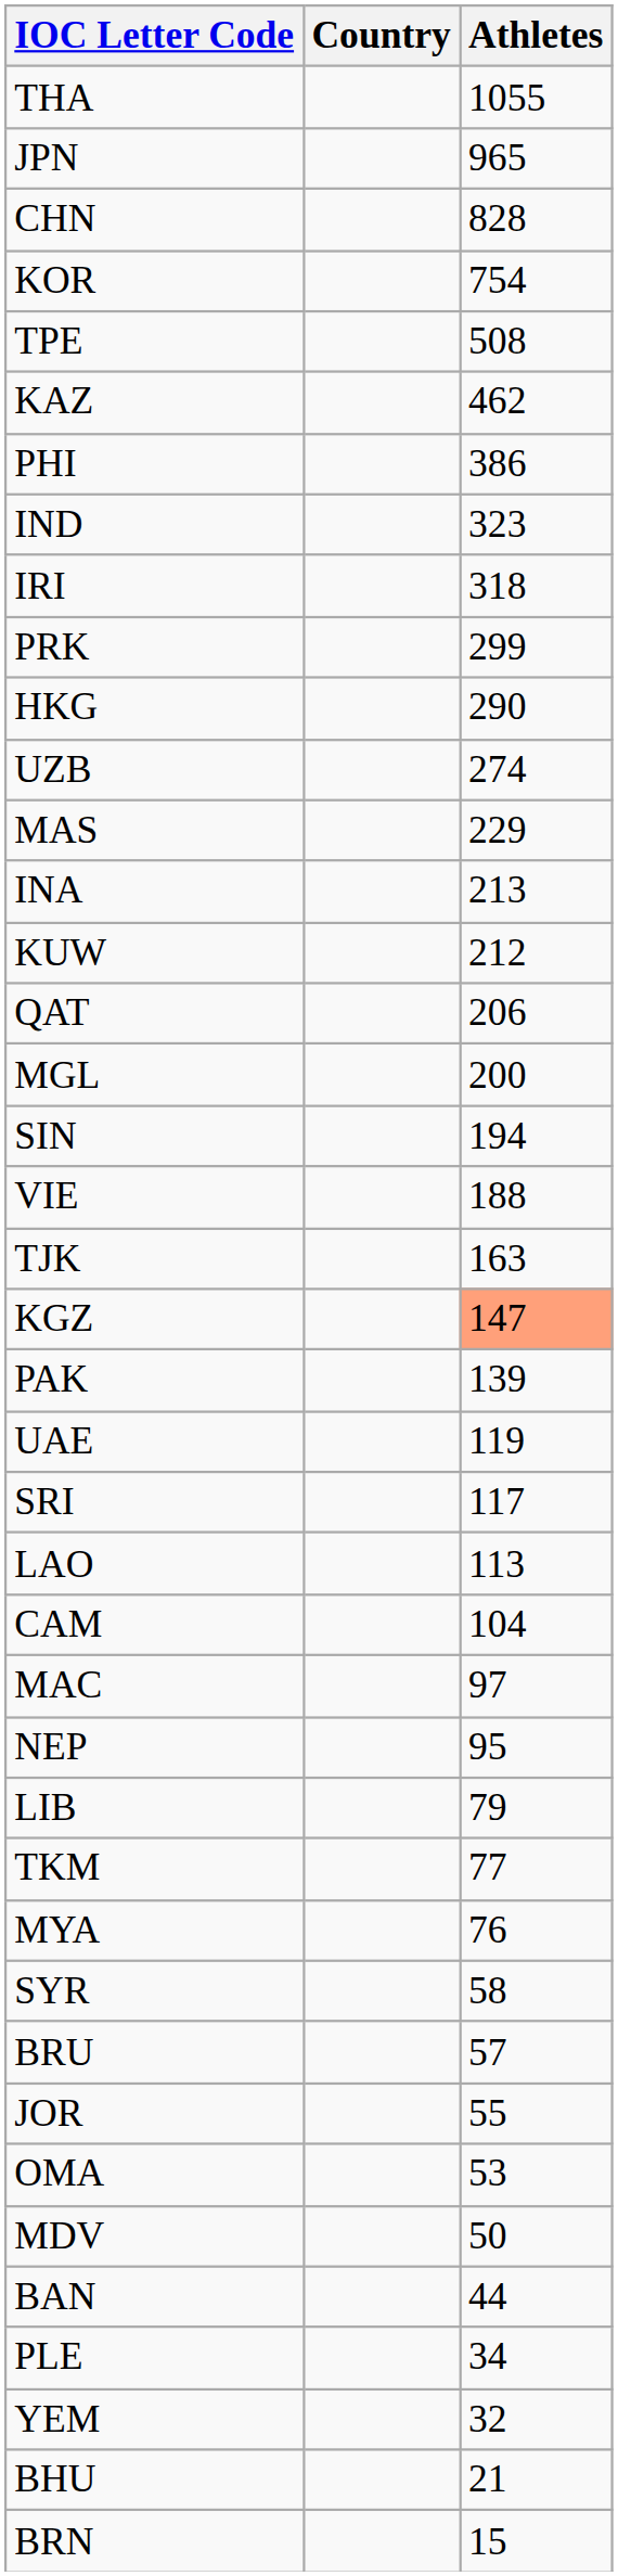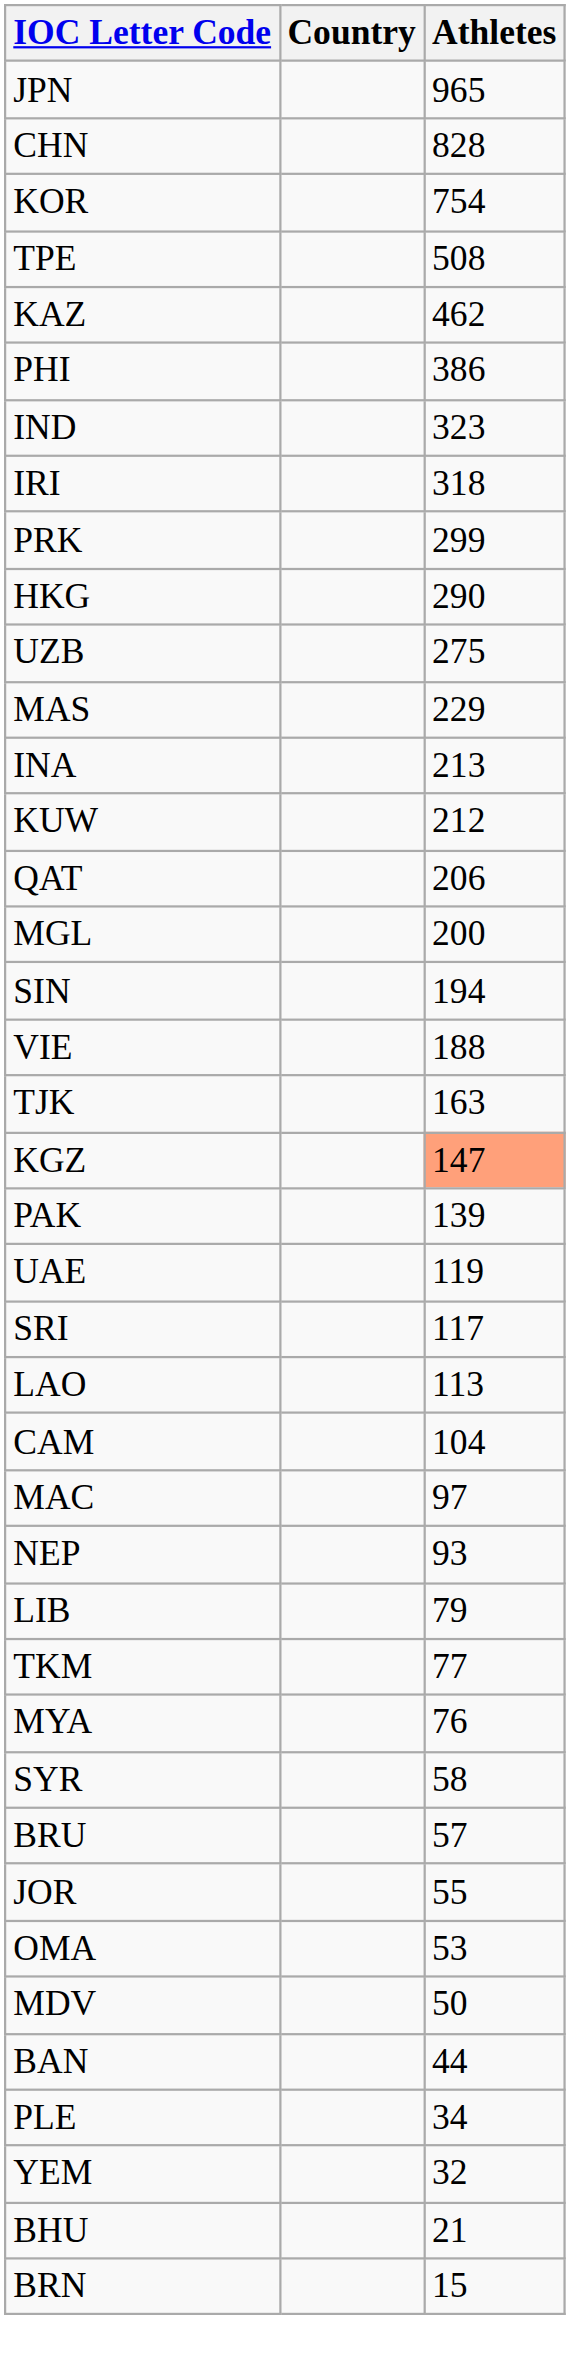- row: THA | 1055
UZB | Athletes: 274 -> 275
NEP | Athletes: 95 -> 93
